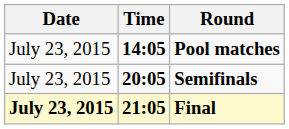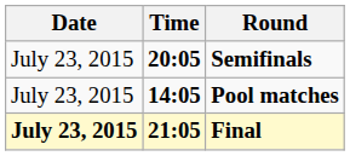rows swapped: Pool matches <-> Semifinals
